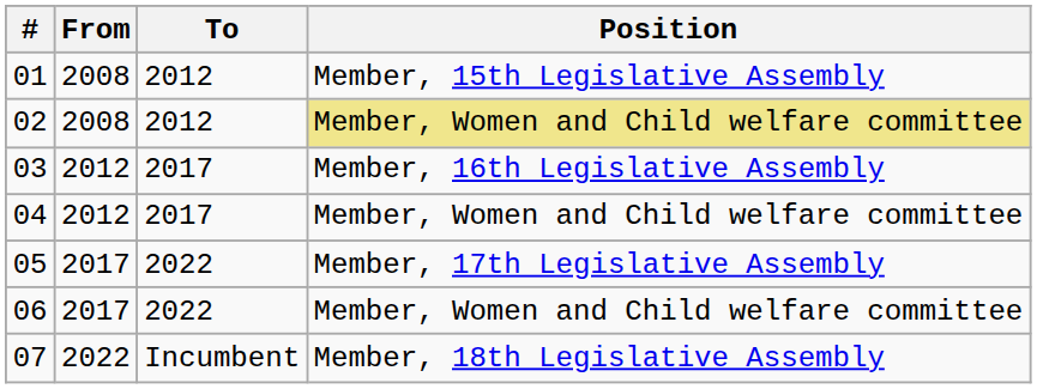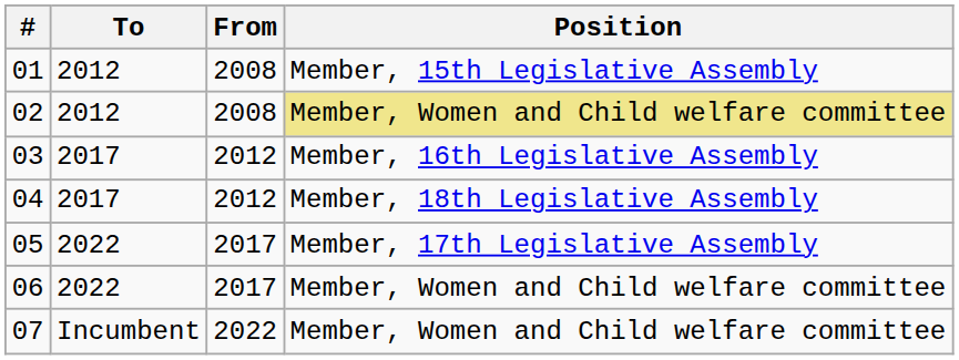columns swapped: From <-> To
04 | Position: Member, Women and Child welfare committee -> Member, 18th Legislative Assembly
07 | Position: Member, 18th Legislative Assembly -> Member, Women and Child welfare committee
